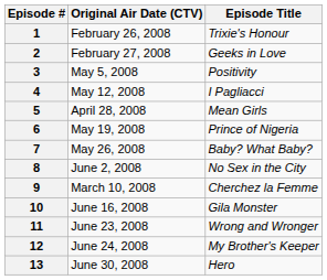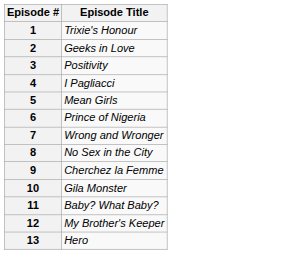- column: Original Air Date (CTV) | February 26, 2008 | February 27, 2008 | May 5, 2008 | May 12, 2008 | April 28, 2008 | May 19, 2008 | May 26, 2008 | June 2, 2008 | March 10, 2008 | June 16, 2008 | June 23, 2008 | June 24, 2008 | June 30, 2008
7 | Episode Title: Baby? What Baby? -> Wrong and Wronger
11 | Episode Title: Wrong and Wronger -> Baby? What Baby?
